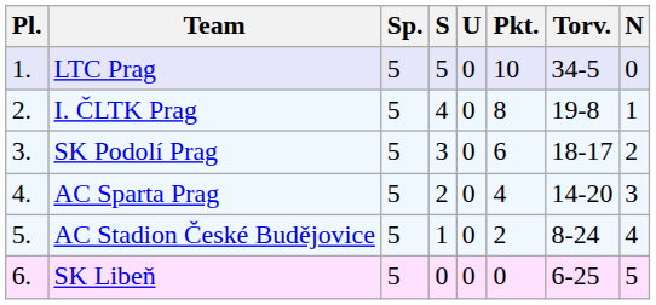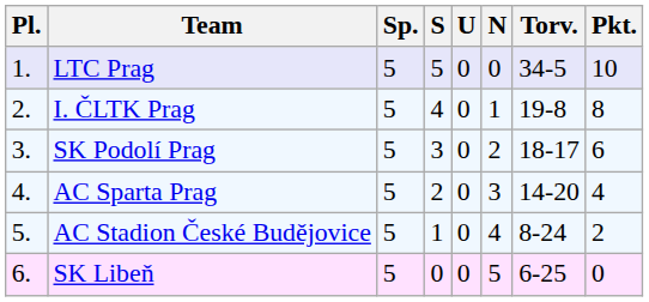columns swapped: N <-> Pkt.
